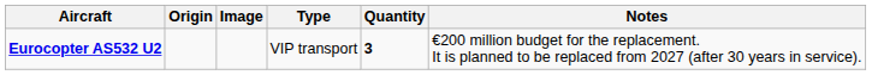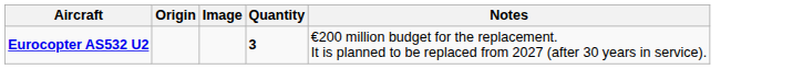- column: Type | VIP transport
